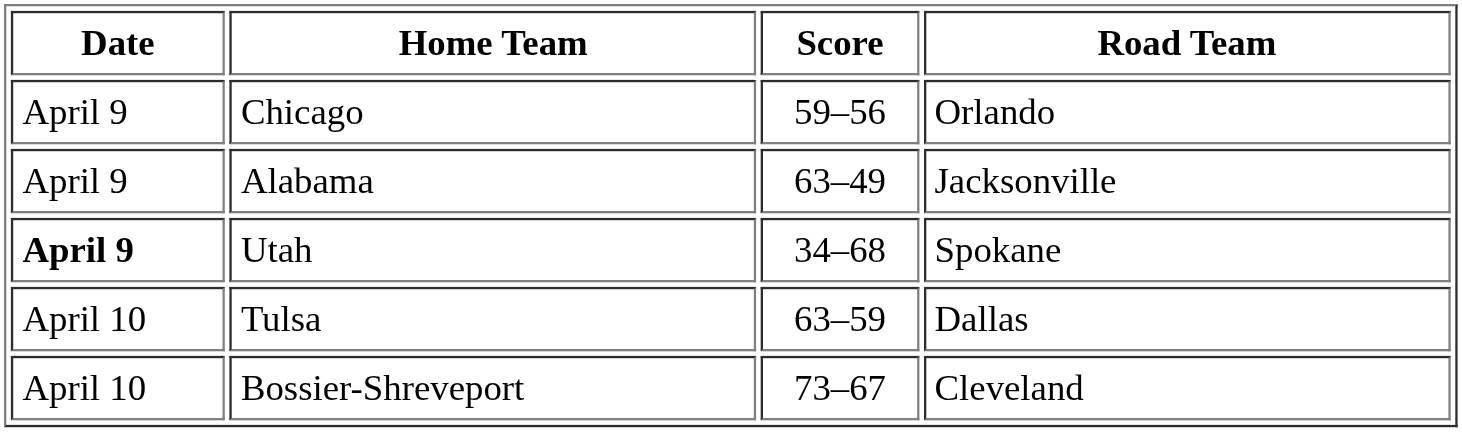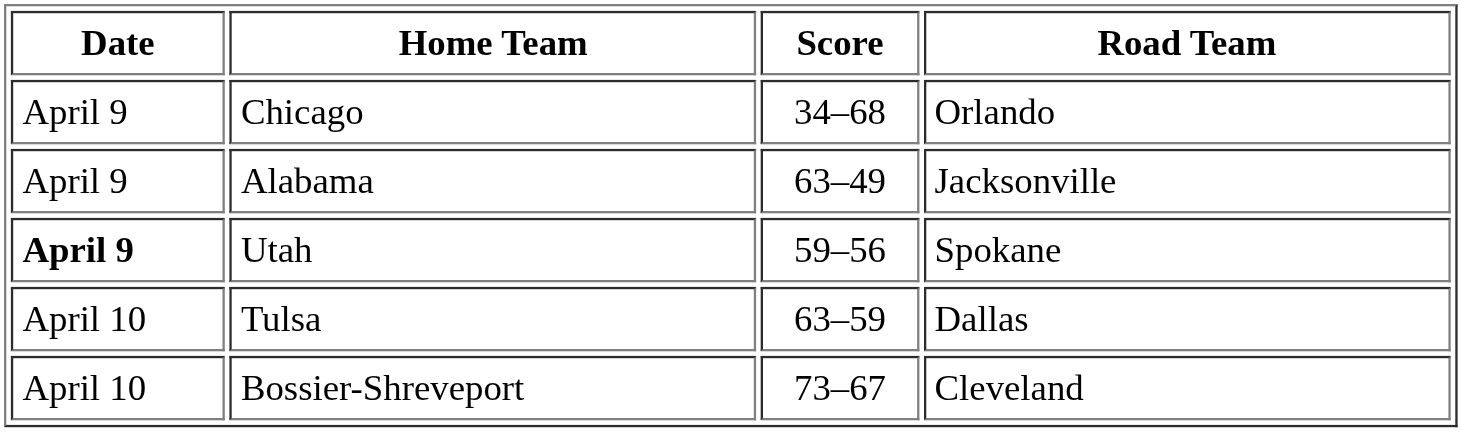Chicago | Score: 59–56 -> 34–68
Utah | Score: 34–68 -> 59–56
